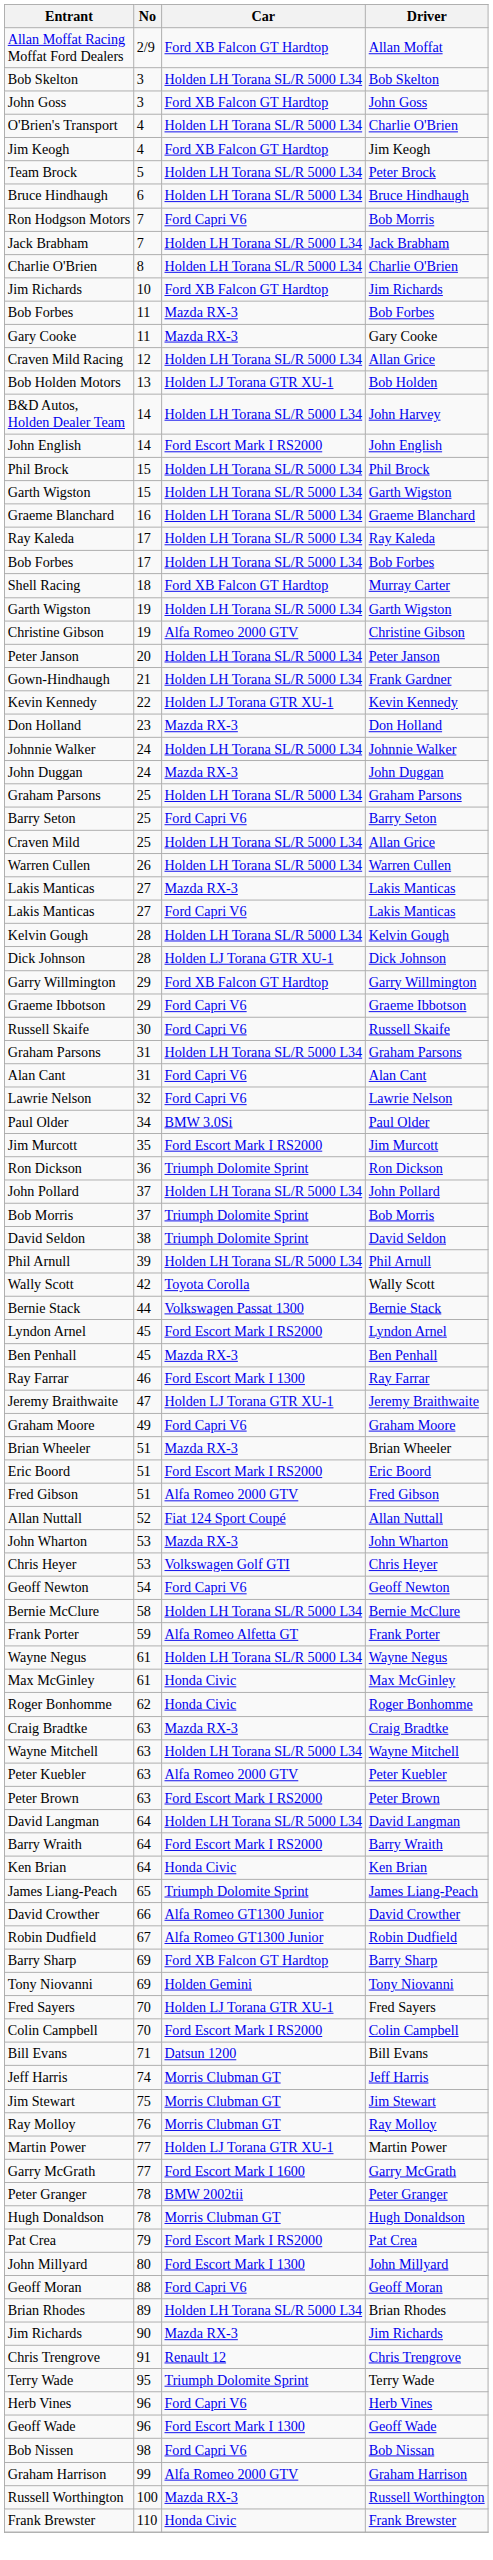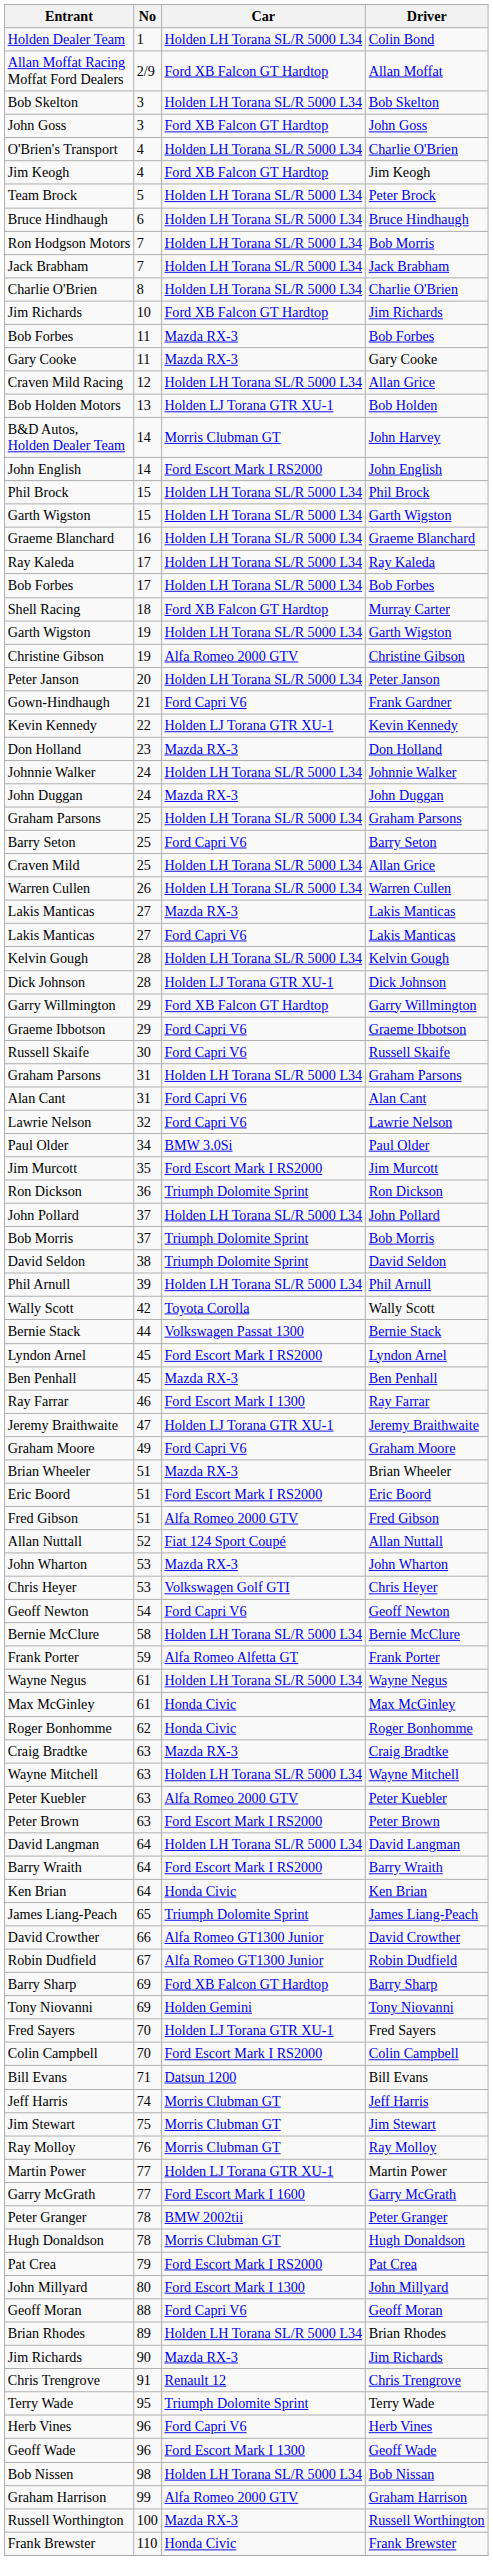+ row: Holden Dealer Team | 1 | Holden LH Torana SL/R 5000 L34 | Colin Bond
Ron Hodgson Motors | Car: Ford Capri V6 -> Holden LH Torana SL/R 5000 L34
B&D Autos, Holden Dealer Team | Car: Holden LH Torana SL/R 5000 L34 -> Morris Clubman GT
Gown-Hindhaugh | Car: Holden LH Torana SL/R 5000 L34 -> Ford Capri V6
Bob Nissen | Car: Ford Capri V6 -> Holden LH Torana SL/R 5000 L34
